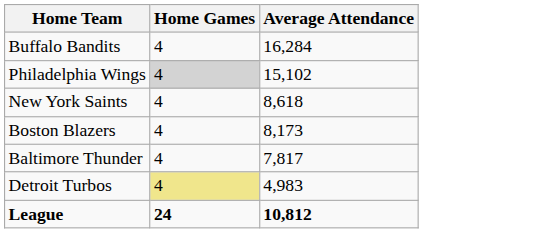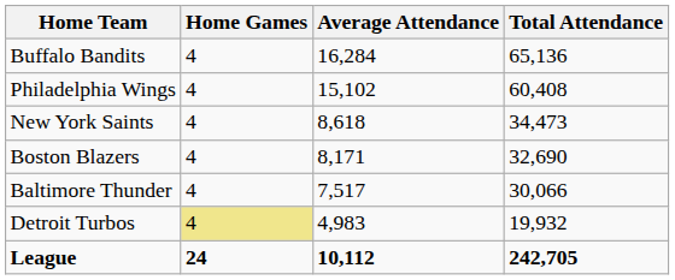+ column: Total Attendance | 65,136 | 60,408 | 34,473 | 32,690 | 30,066 | 19,932 | 242,705
Philadelphia Wings | Home Games: lightgrey background -> no background
Boston Blazers | Average Attendance: 8,173 -> 8,171
Baltimore Thunder | Average Attendance: 7,817 -> 7,517
League | Average Attendance: 10,812 -> 10,112
